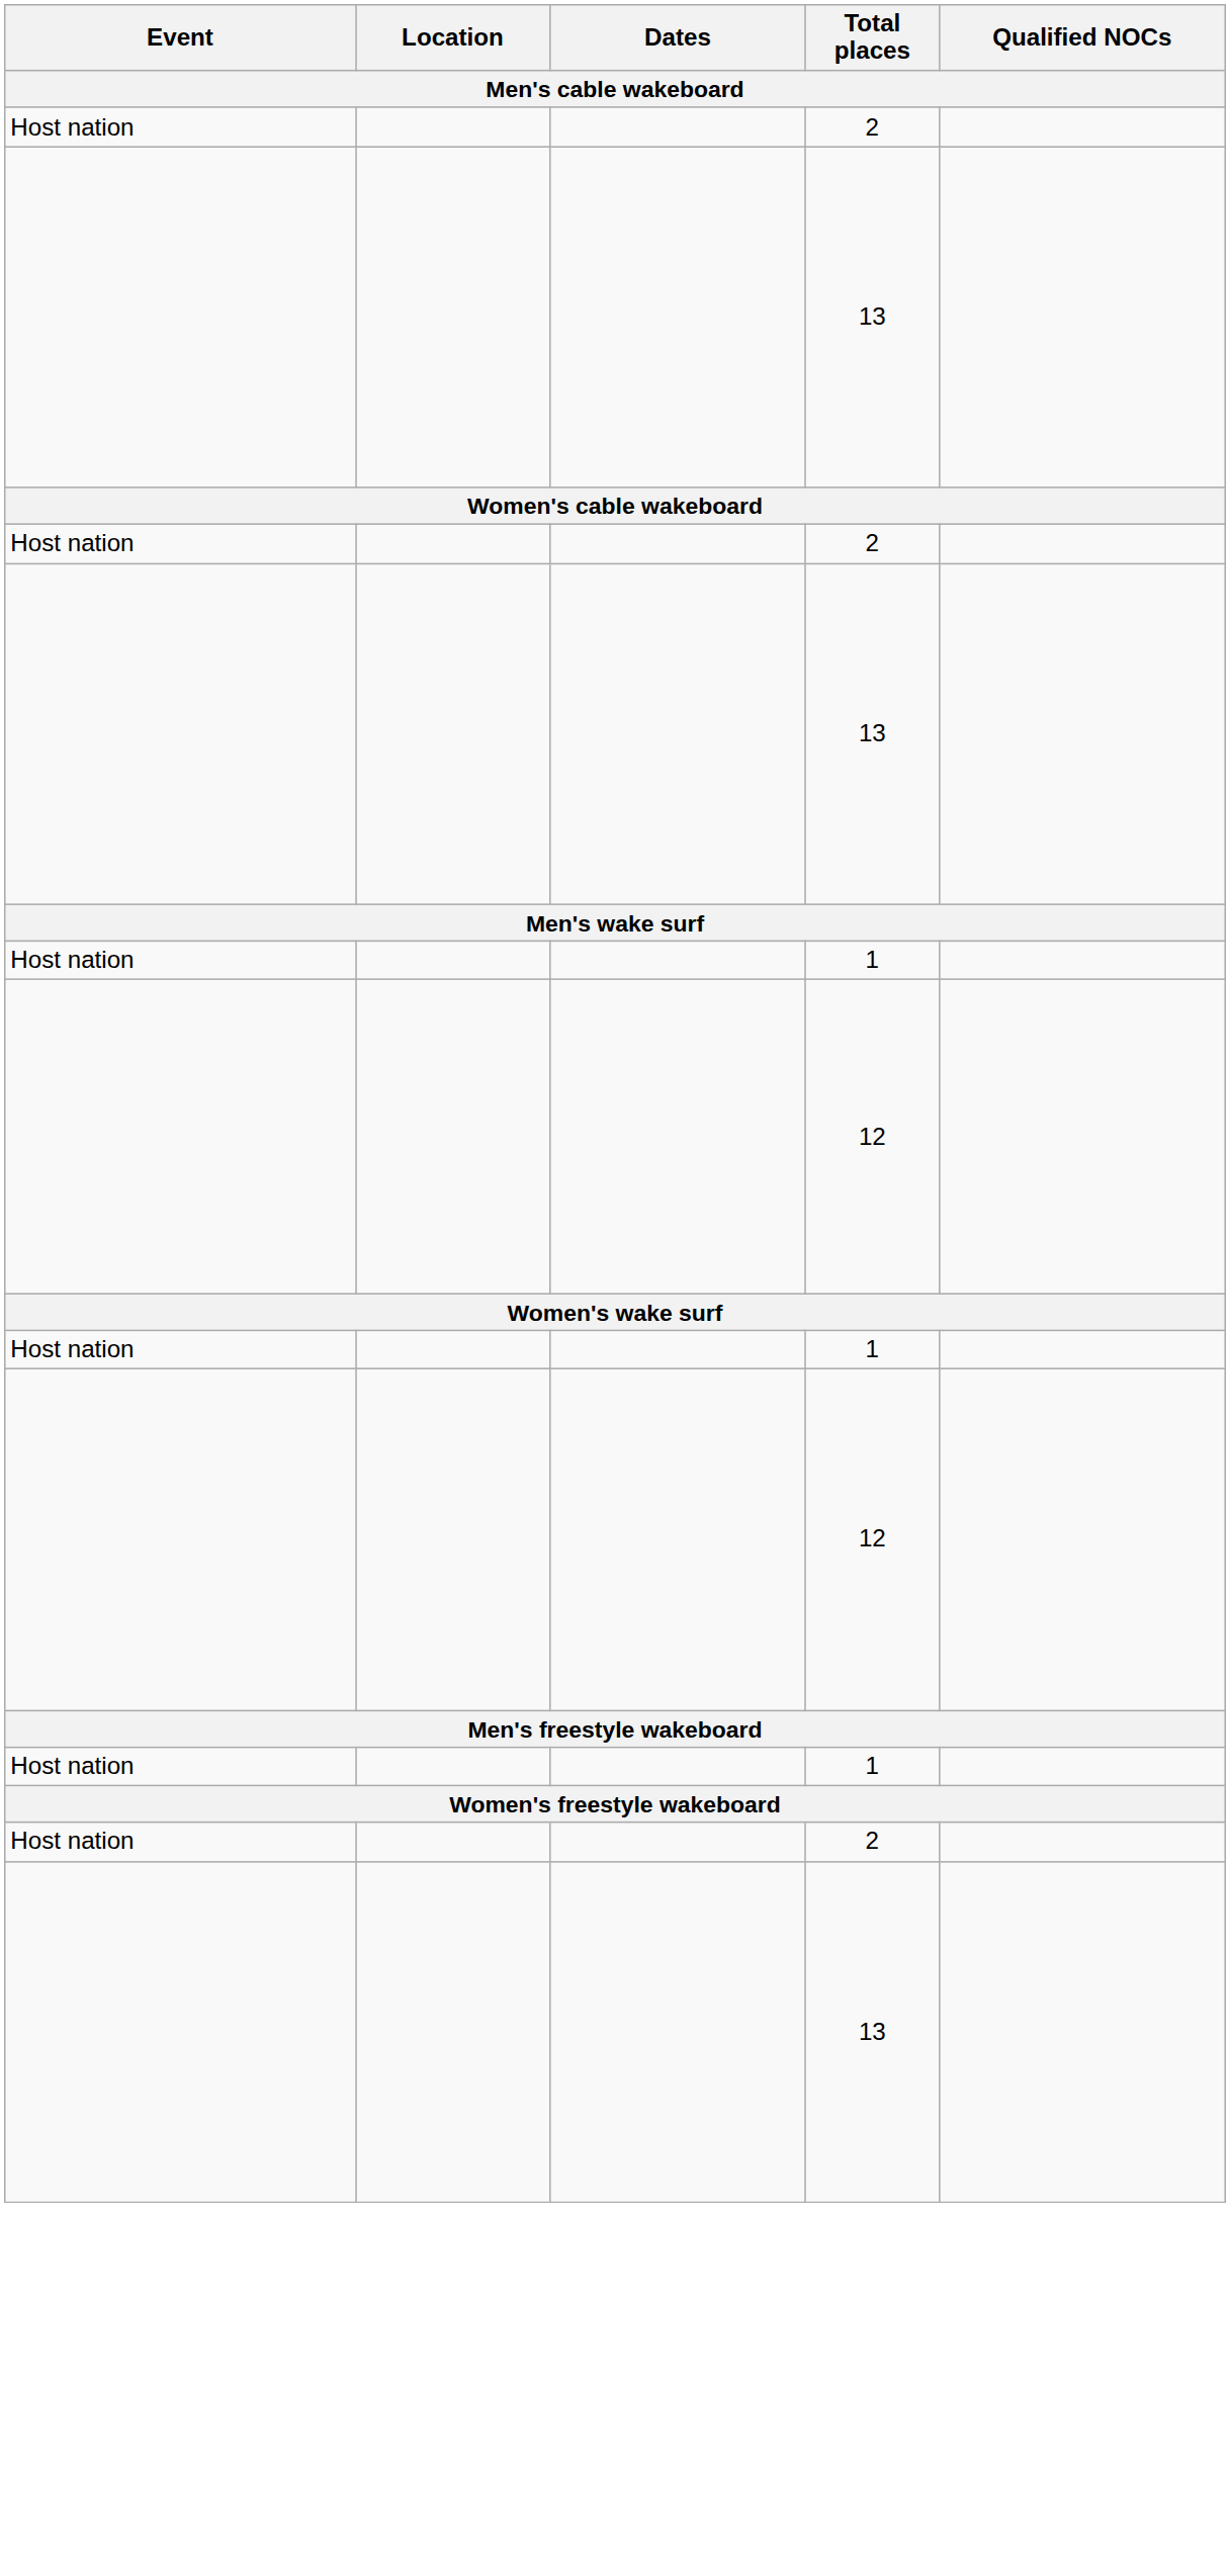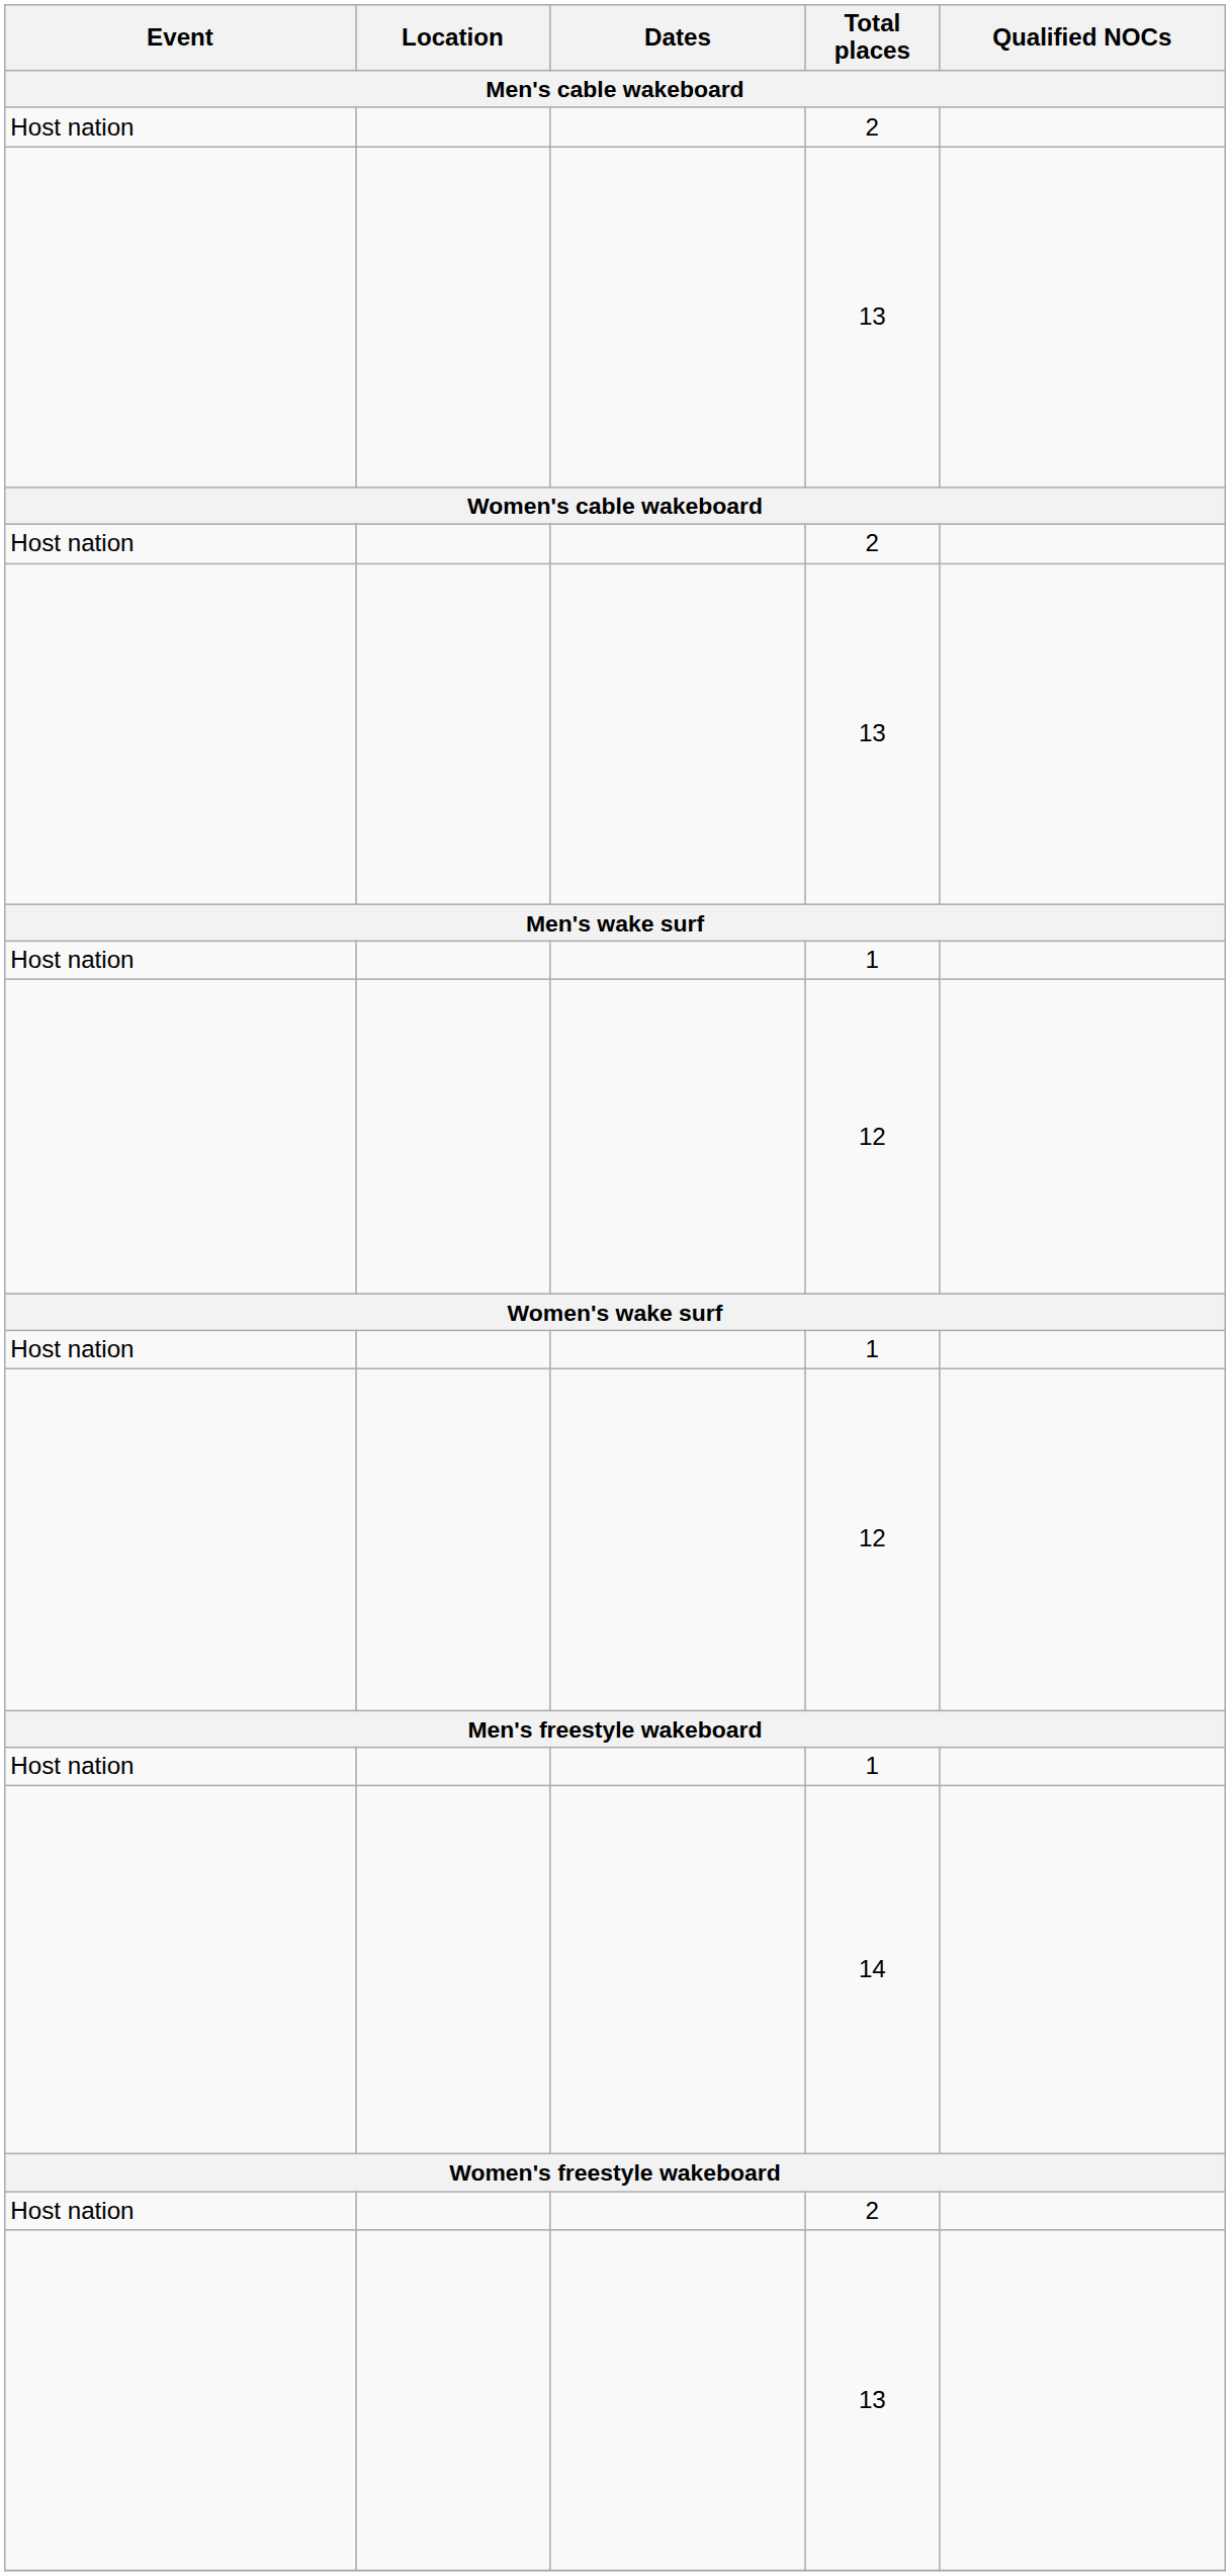+ row: 14
